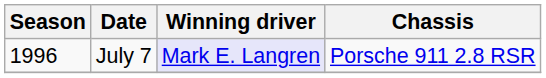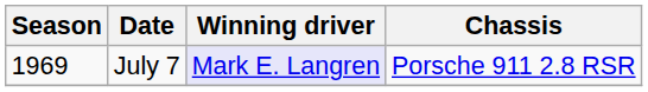July 7 | Season: 1996 -> 1969
